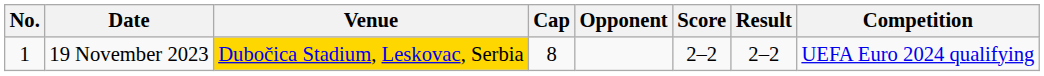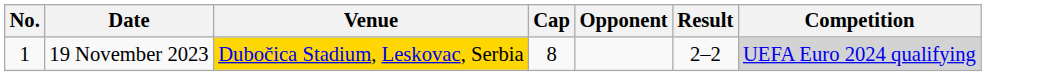- column: Score | 2–2
19 November 2023 | Competition: no background -> lightgrey background
